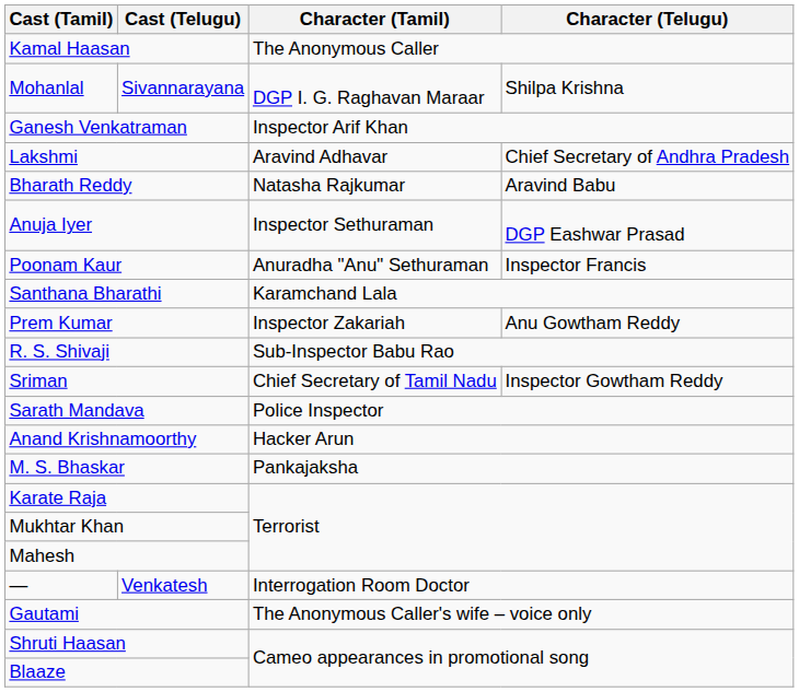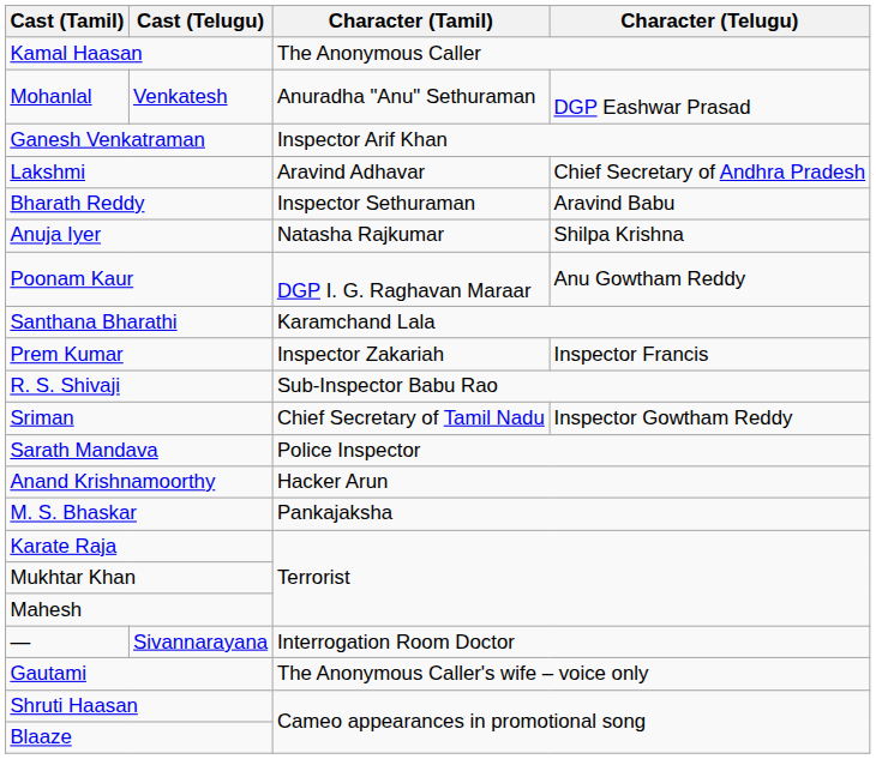Mohanlal | Cast (Telugu): Sivannarayana -> Venkatesh
Mohanlal | Character (Tamil): DGP I. G. Raghavan Maraar -> Anuradha "Anu" Sethuraman
Mohanlal | Character (Telugu): Shilpa Krishna -> DGP Eashwar Prasad
Bharath Reddy | Character (Tamil): Natasha Rajkumar -> Inspector Sethuraman
Anuja Iyer | Character (Tamil): Inspector Sethuraman -> Natasha Rajkumar
Anuja Iyer | Character (Telugu): DGP Eashwar Prasad -> Shilpa Krishna
Poonam Kaur | Character (Tamil): Anuradha "Anu" Sethuraman -> DGP I. G. Raghavan Maraar
Poonam Kaur | Character (Telugu): Inspector Francis -> Anu Gowtham Reddy
Prem Kumar | Character (Telugu): Anu Gowtham Reddy -> Inspector Francis
— | Cast (Telugu): Venkatesh -> Sivannarayana
